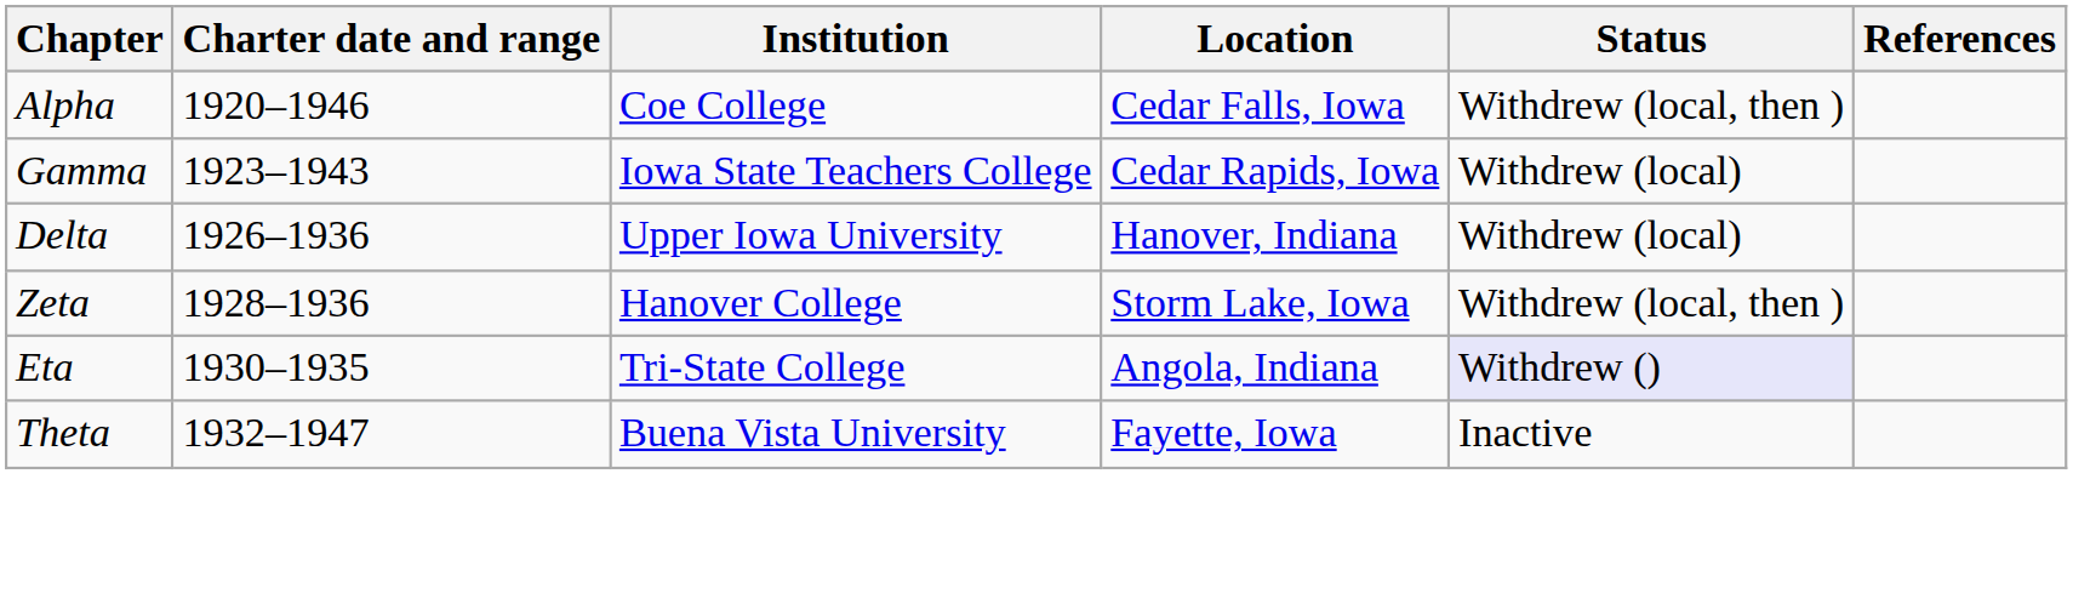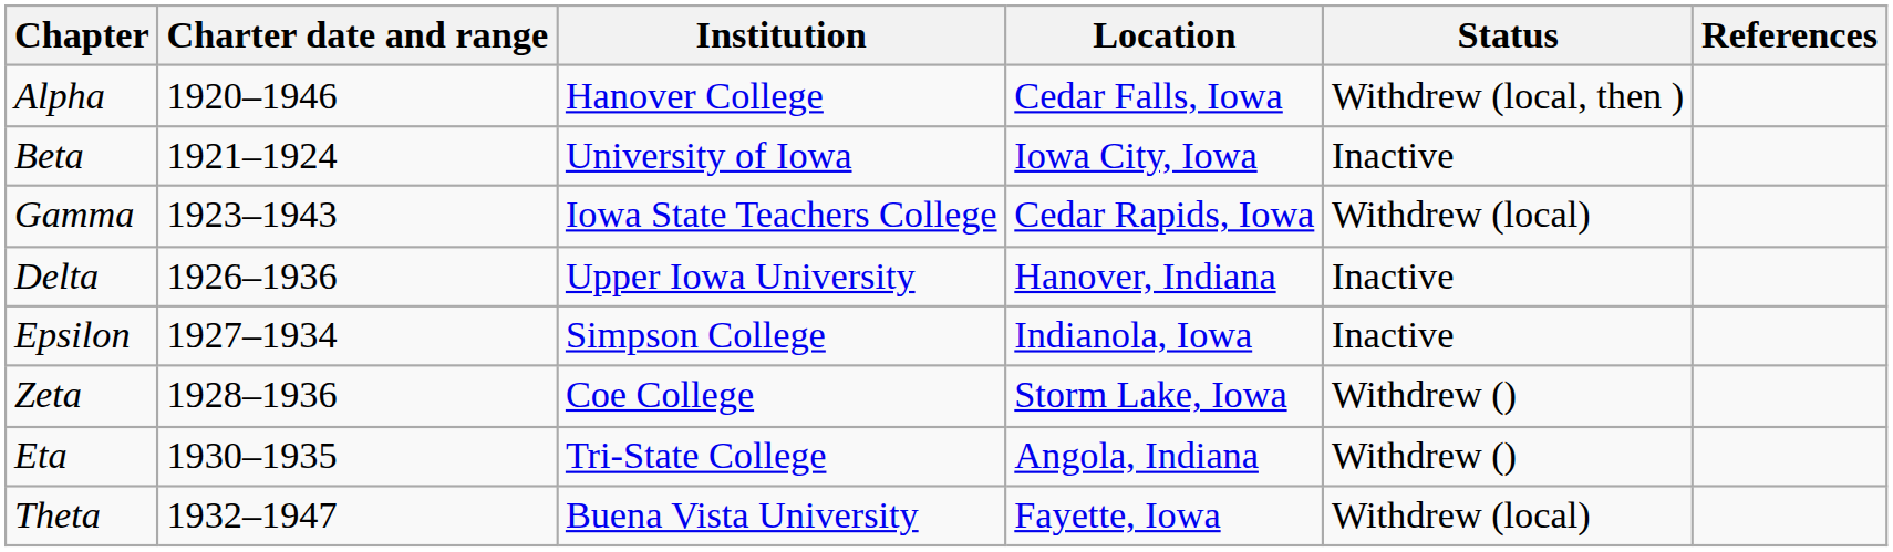Alpha | Institution: Coe College -> Hanover College
+ row: Beta | 1921–1924 | University of Iowa | Iowa City, Iowa | Inactive
Delta | Status: Withdrew (local) -> Inactive
+ row: Epsilon | 1927–1934 | Simpson College | Indianola, Iowa | Inactive
Zeta | Institution: Hanover College -> Coe College
Zeta | Status: Withdrew (local, then ) -> Withdrew ()
Eta | Status: lavender background -> no background
Theta | Status: Inactive -> Withdrew (local)
